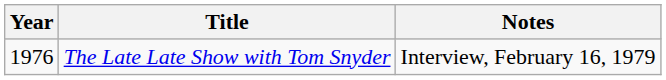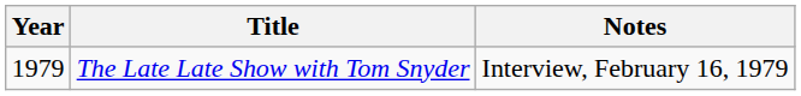The Late Late Show with Tom Snyder | Year: 1976 -> 1979
